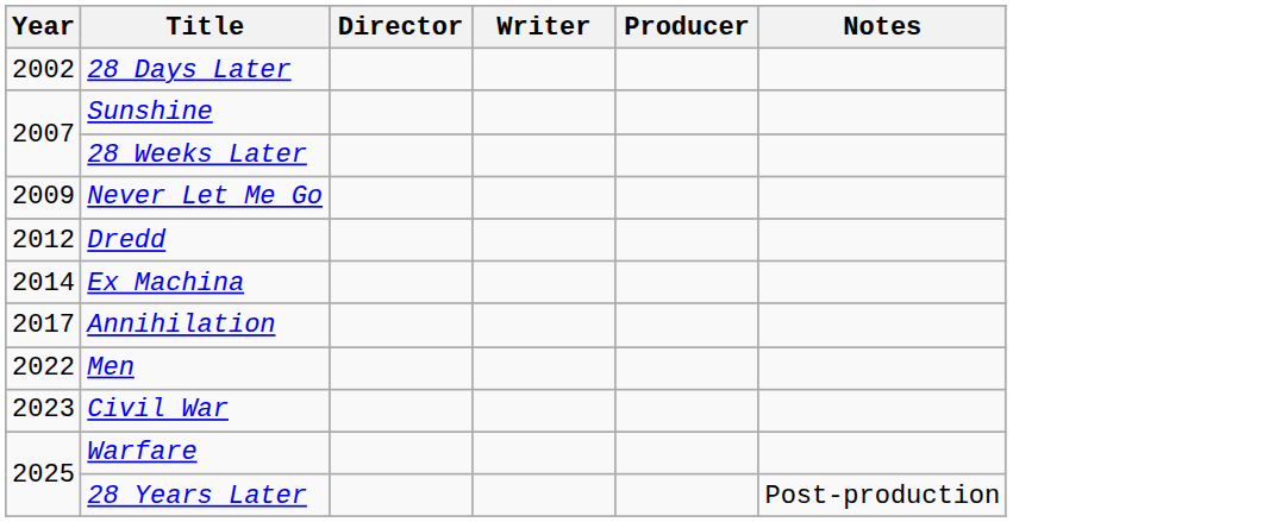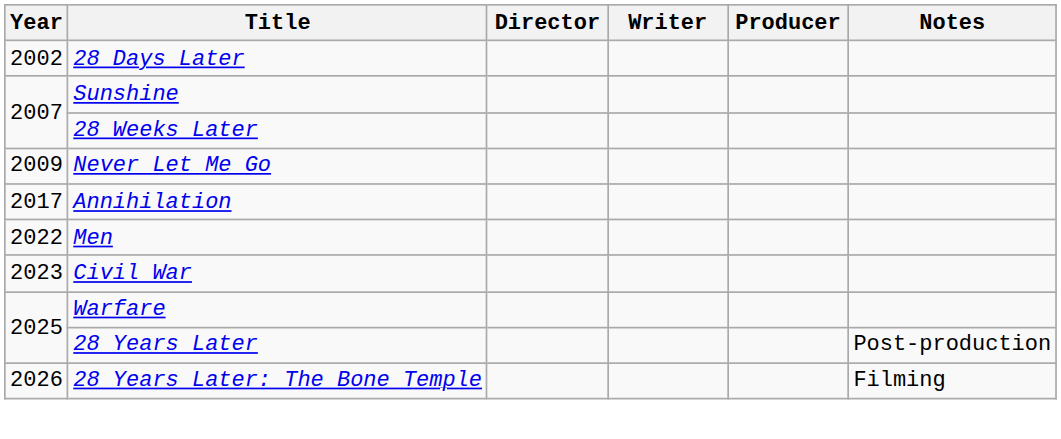- row: 2012 | Dredd
- row: 2014 | Ex Machina
+ row: 2026 | 28 Years Later: The Bone Temple | Filming
